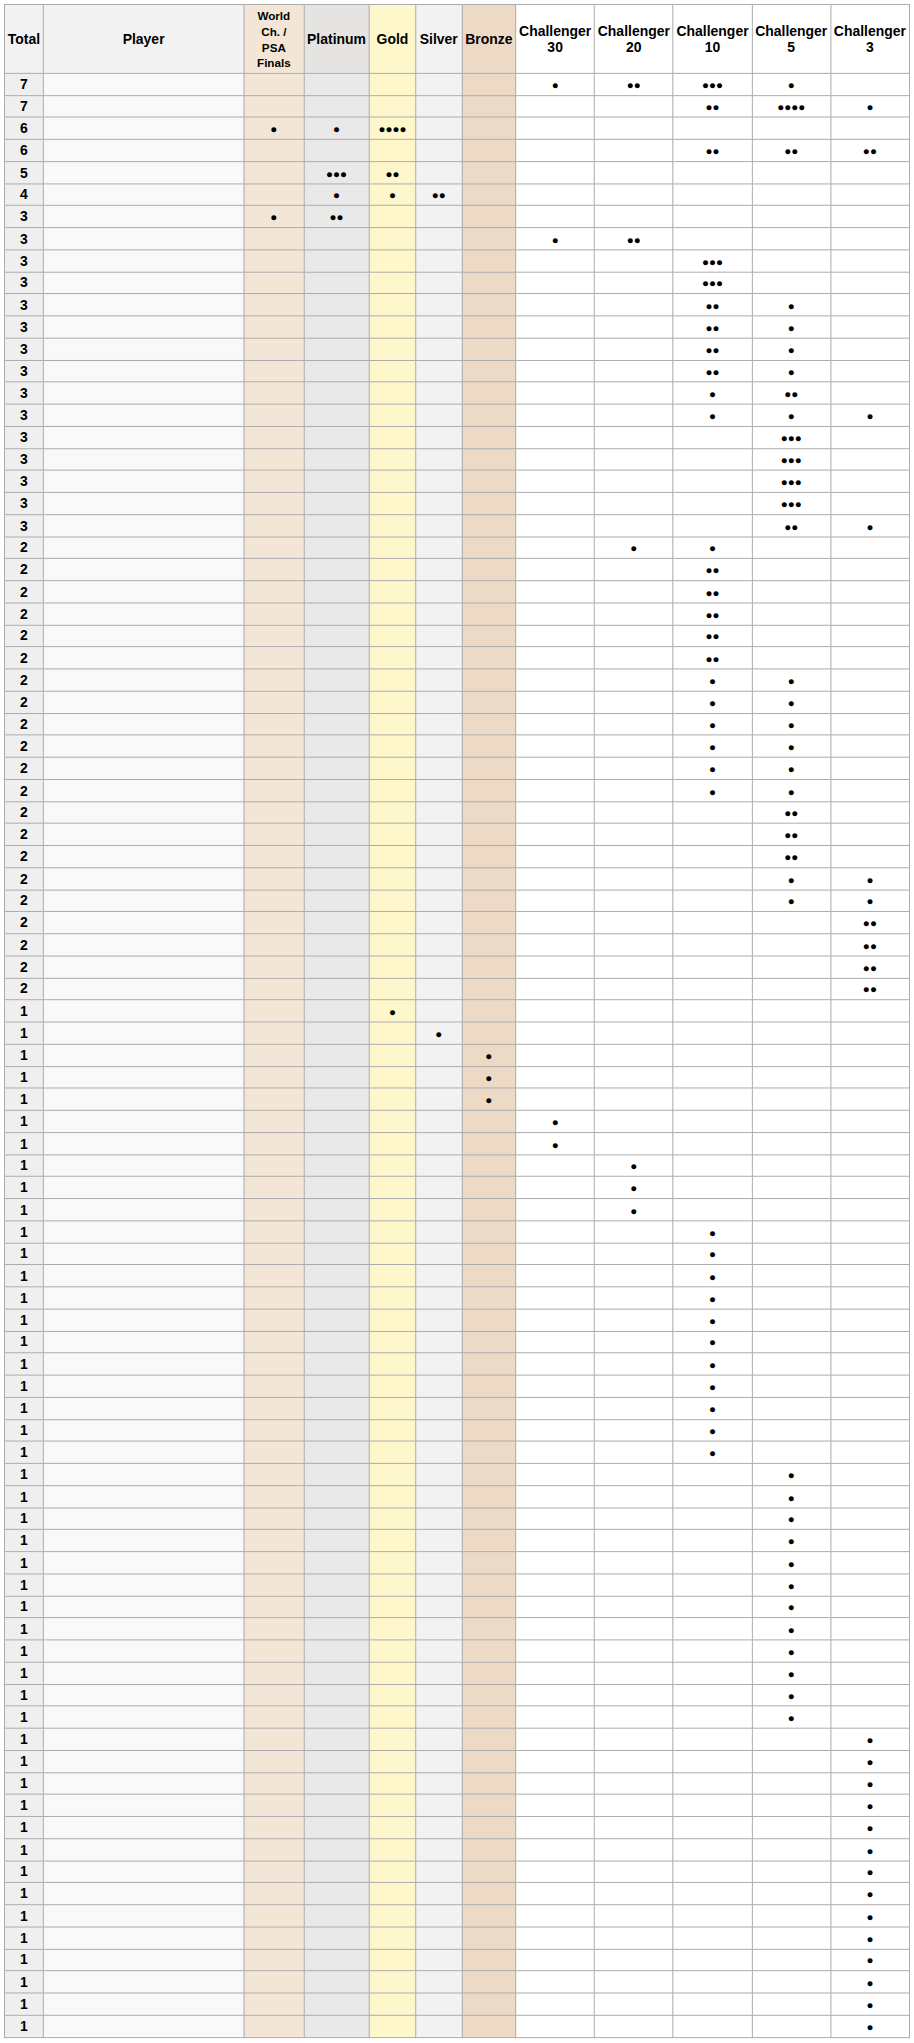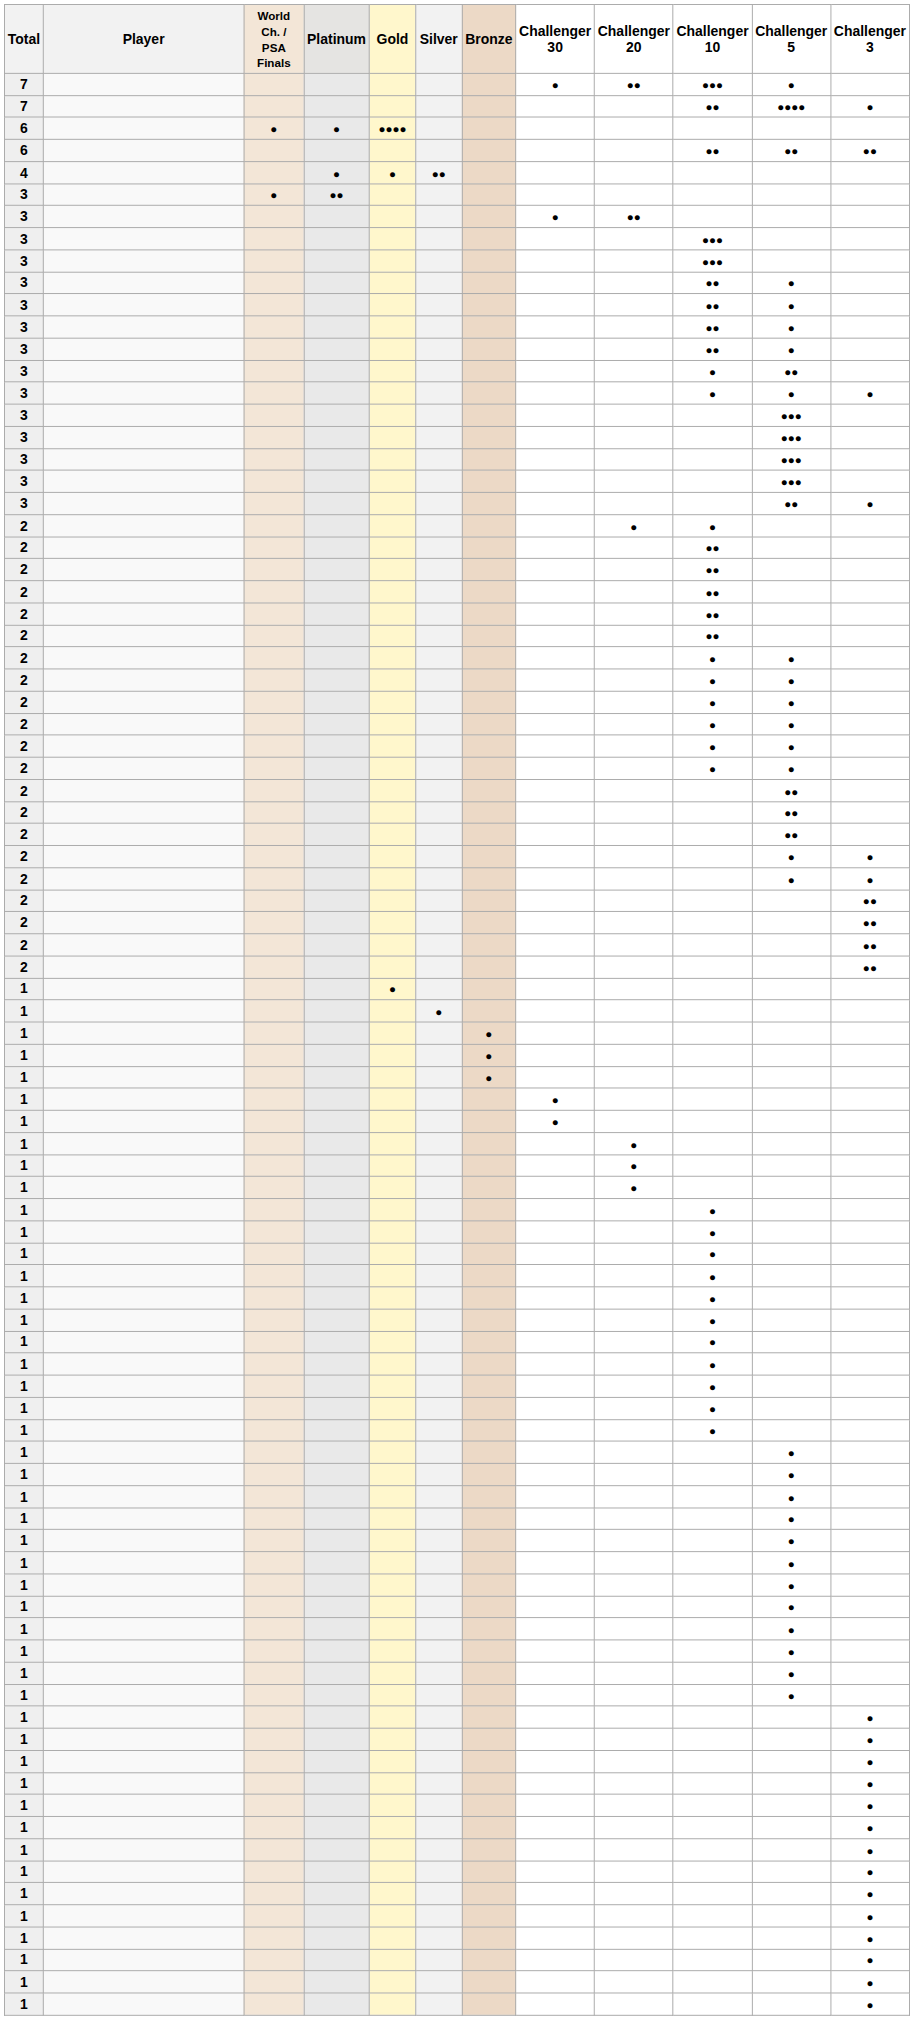- row: 5 | ●●● | ●●
